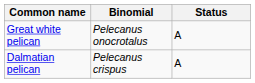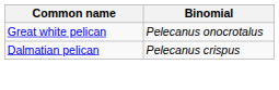- column: Status | A | A
